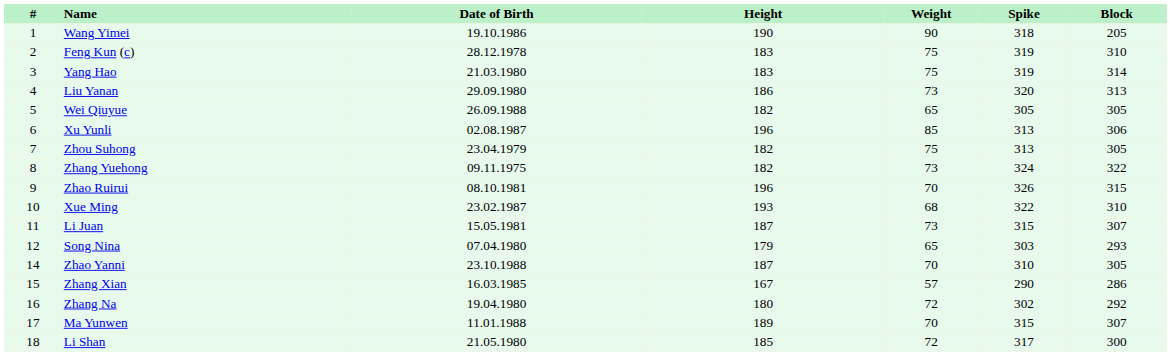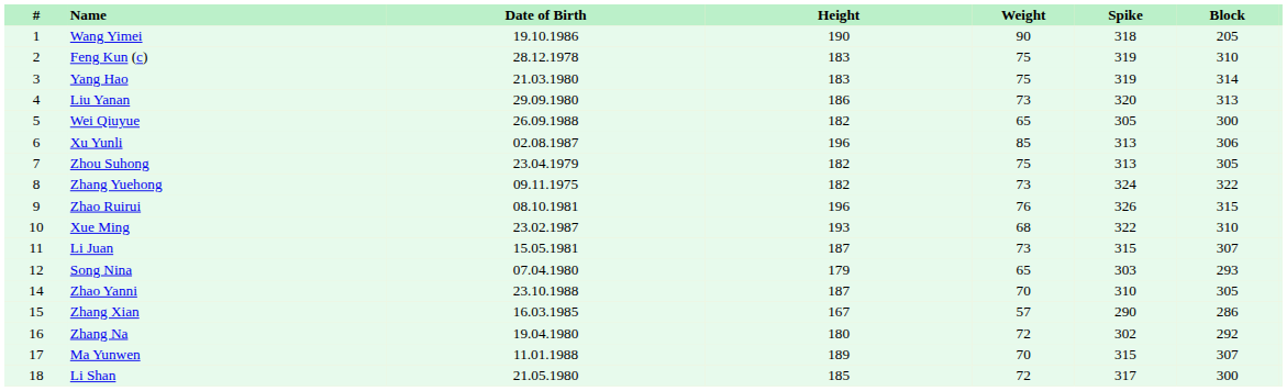Wei Qiuyue | Block: 305 -> 300
Zhao Ruirui | Weight: 70 -> 76
